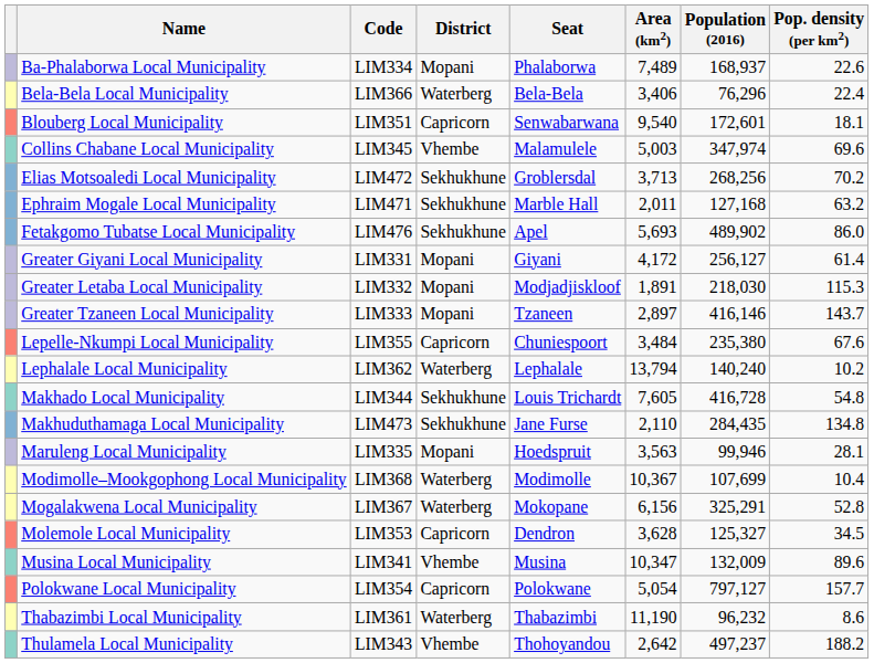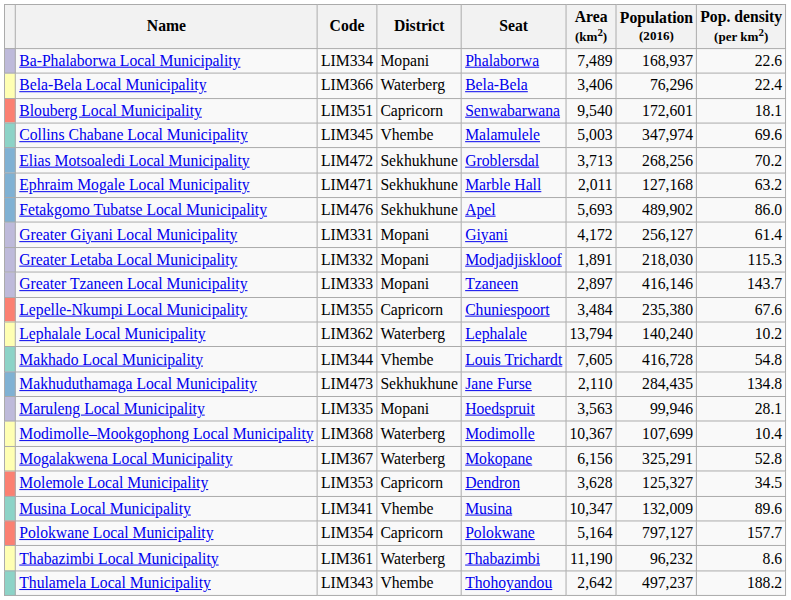Makhado Local Municipality | District: Sekhukhune -> Vhembe
Polokwane Local Municipality | Area (km2): 5,054 -> 5,164
